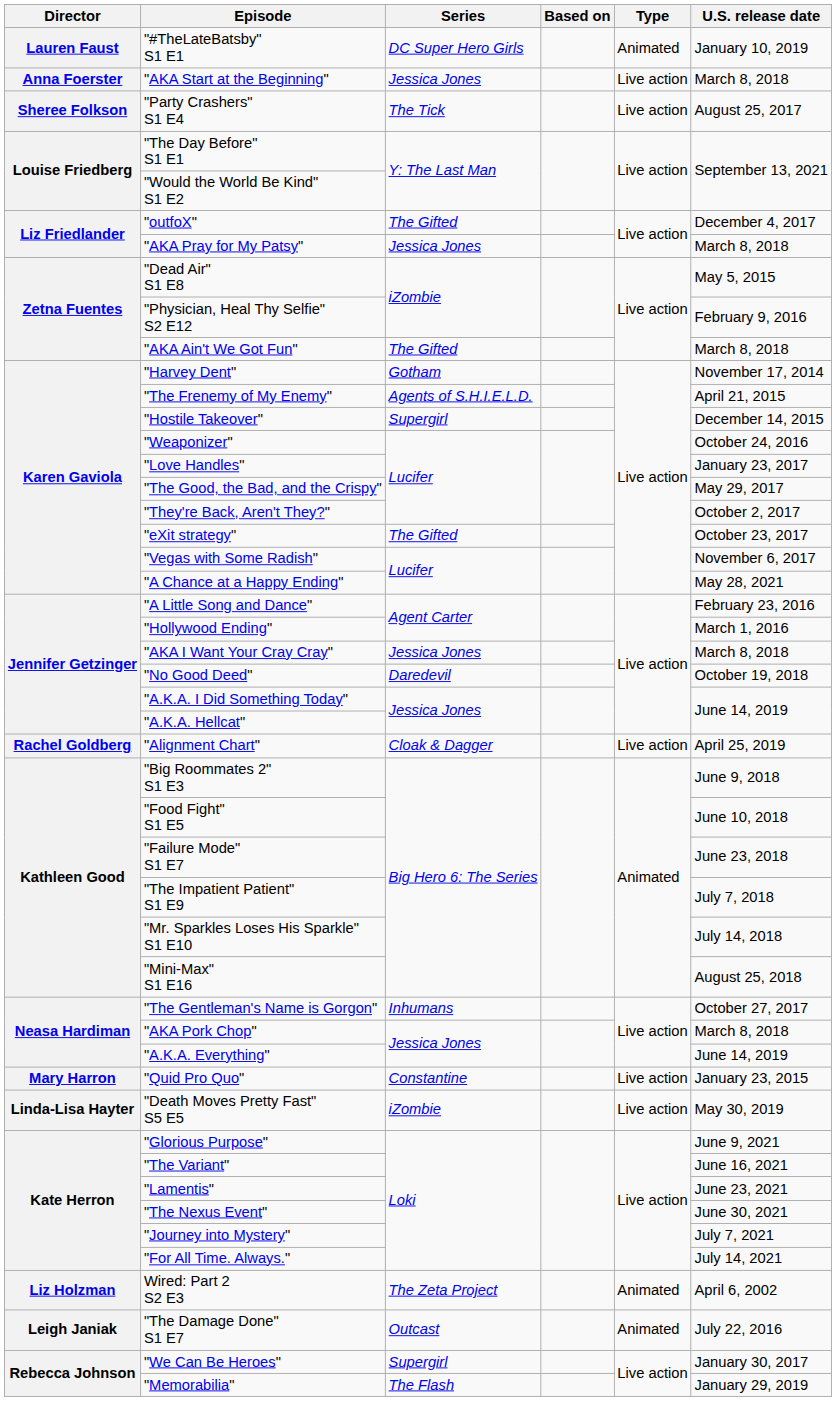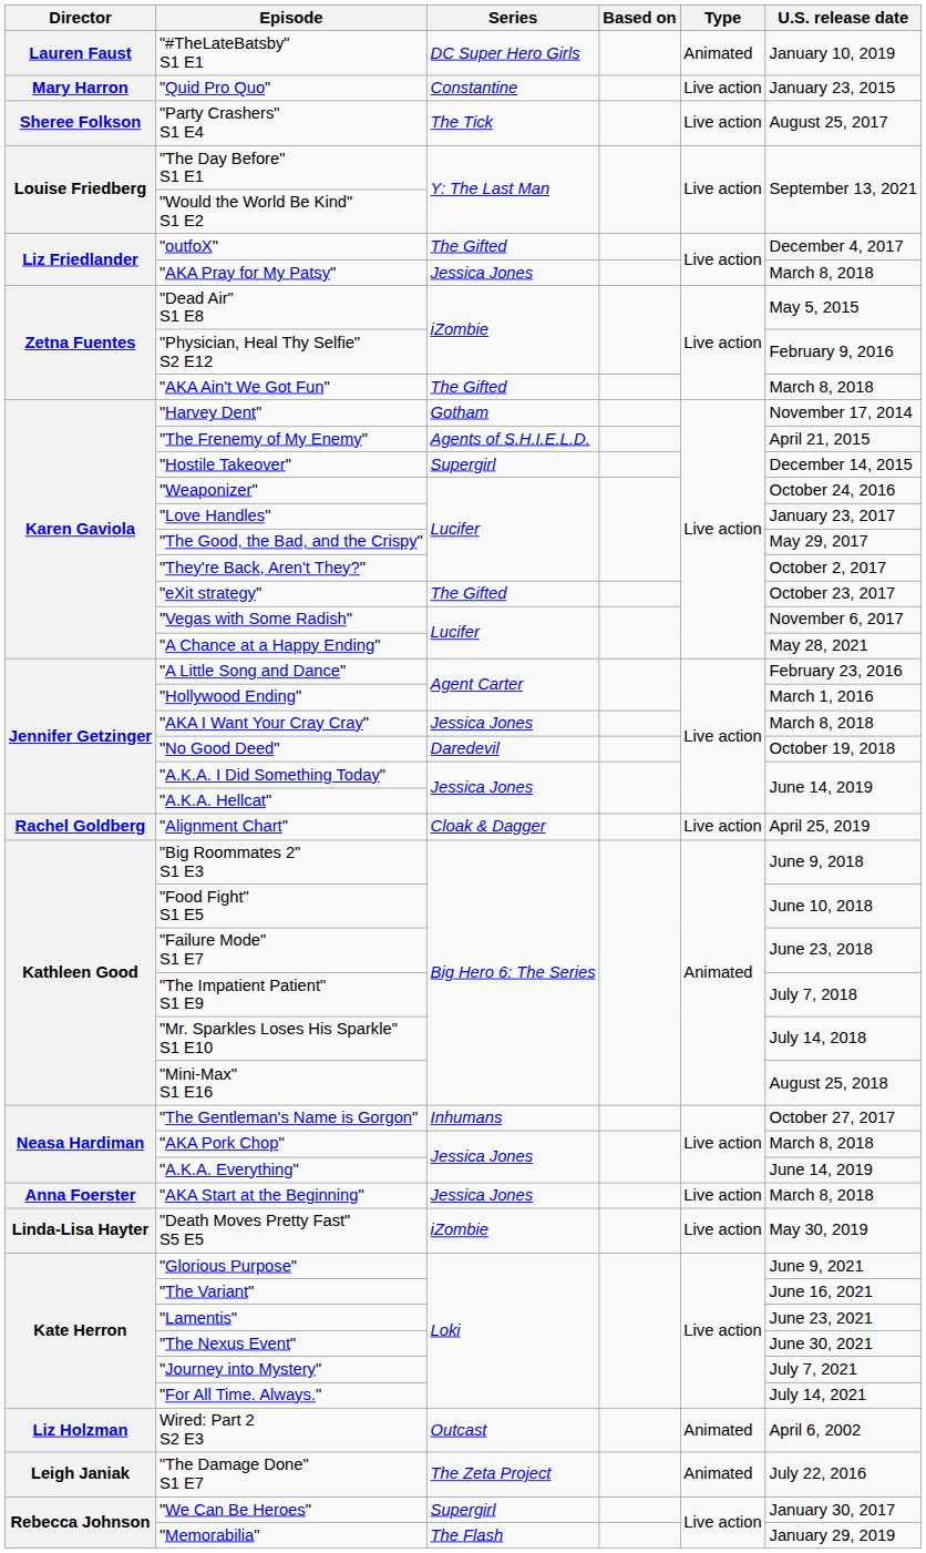rows swapped: "AKA Start at the Beginning" <-> "Quid Pro Quo"
Wired: Part 2 S2 E3 | Series: The Zeta Project -> Outcast
"The Damage Done" S1 E7 | Series: Outcast -> The Zeta Project
